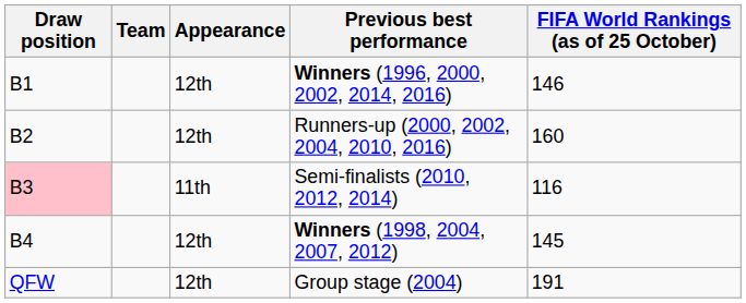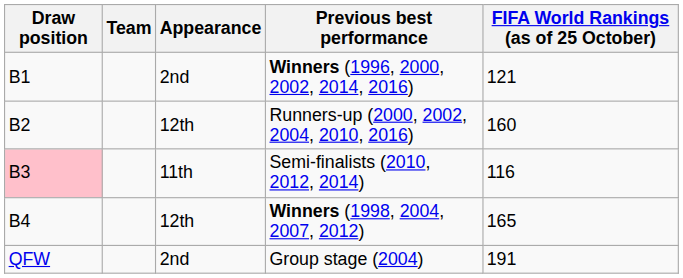Winners (1996, 2000, 2002, 2014, 2016) | Appearance: 12th -> 2nd
Winners (1996, 2000, 2002, 2014, 2016) | FIFA World Rankings (as of 25 October): 146 -> 121
Winners (1998, 2004, 2007, 2012) | FIFA World Rankings (as of 25 October): 145 -> 165
Group stage (2004) | Appearance: 12th -> 2nd
